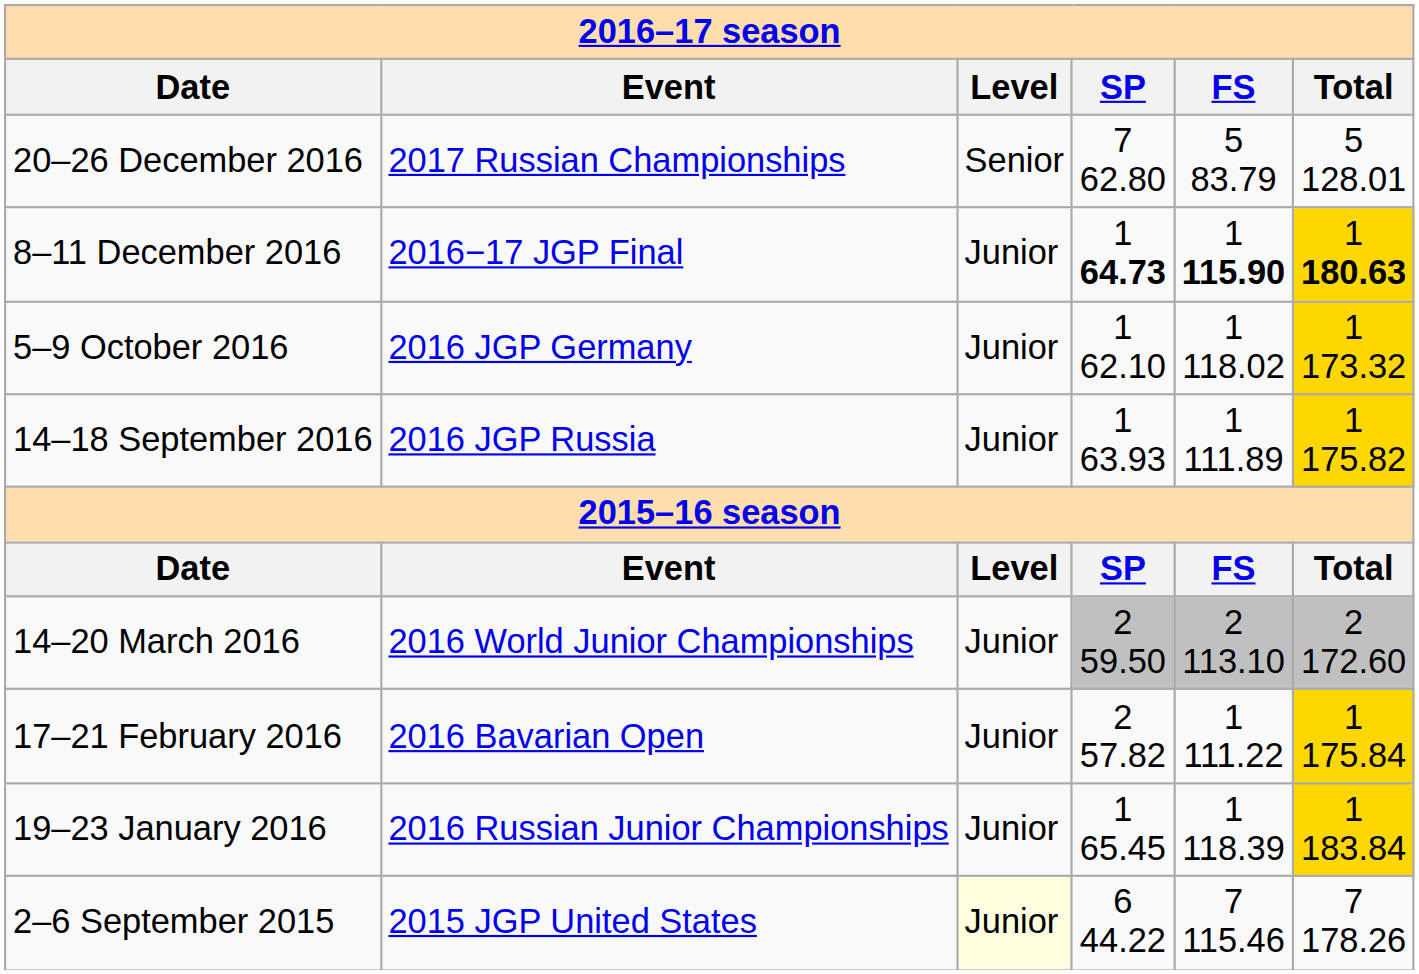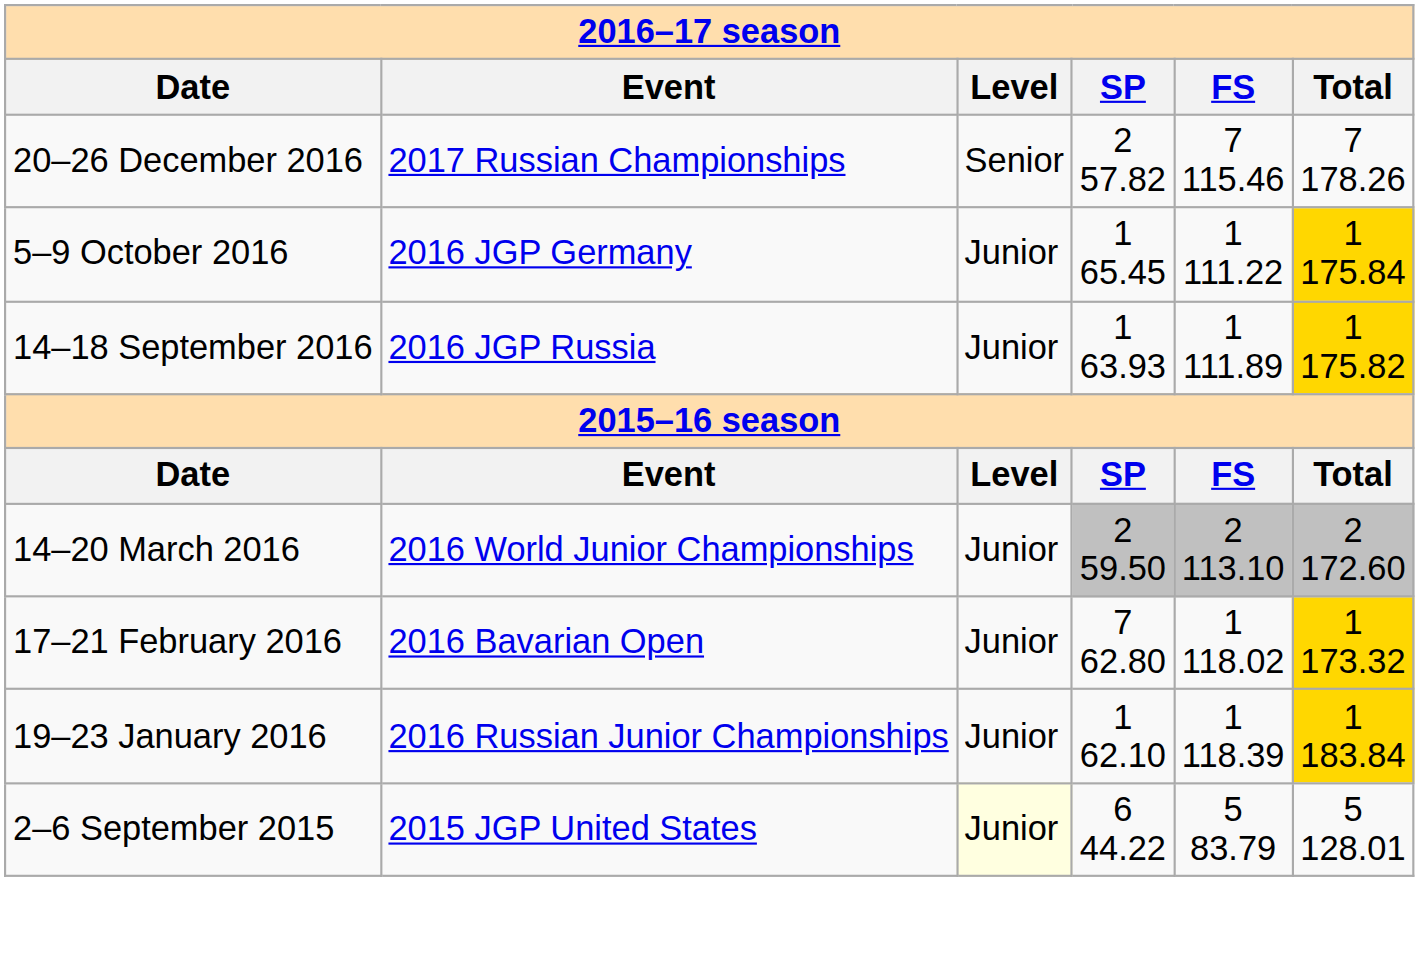20–26 December 2016 | column 4: 7 62.80 -> 2 57.82
20–26 December 2016 | column 5: 5 83.79 -> 7 115.46
20–26 December 2016 | column 6: 5 128.01 -> 7 178.26
- row: 8–11 December 2016 | 2016−17 JGP Final | Junior | 1 64.73 | 1 115.90 | 1 180.63
5–9 October 2016 | column 4: 1 62.10 -> 1 65.45
5–9 October 2016 | column 5: 1 118.02 -> 1 111.22
5–9 October 2016 | column 6: 1 173.32 -> 1 175.84
17–21 February 2016 | column 4: 2 57.82 -> 7 62.80
17–21 February 2016 | column 5: 1 111.22 -> 1 118.02
17–21 February 2016 | column 6: 1 175.84 -> 1 173.32
19–23 January 2016 | column 4: 1 65.45 -> 1 62.10
2–6 September 2015 | column 5: 7 115.46 -> 5 83.79
2–6 September 2015 | column 6: 7 178.26 -> 5 128.01
